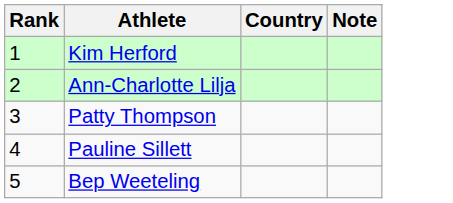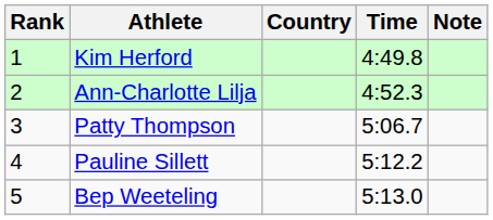+ column: Time | 4:49.8 | 4:52.3 | 5:06.7 | 5:12.2 | 5:13.0
